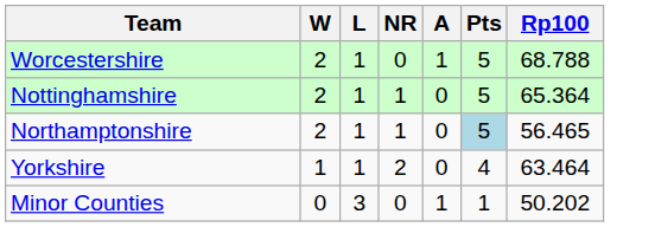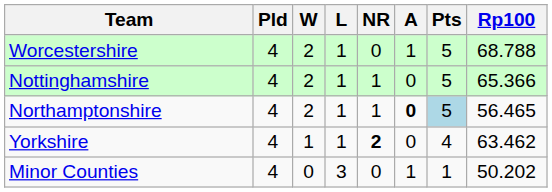+ column: Pld | 4 | 4 | 4 | 4 | 4
Nottinghamshire | Rp100: 65.364 -> 65.366
Northamptonshire | A: normal -> bold
Yorkshire | NR: normal -> bold
Yorkshire | Rp100: 63.464 -> 63.462
